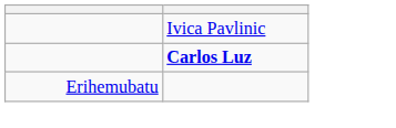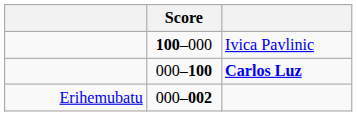+ column: Score | 100–000 | 000–100 | 000–002
